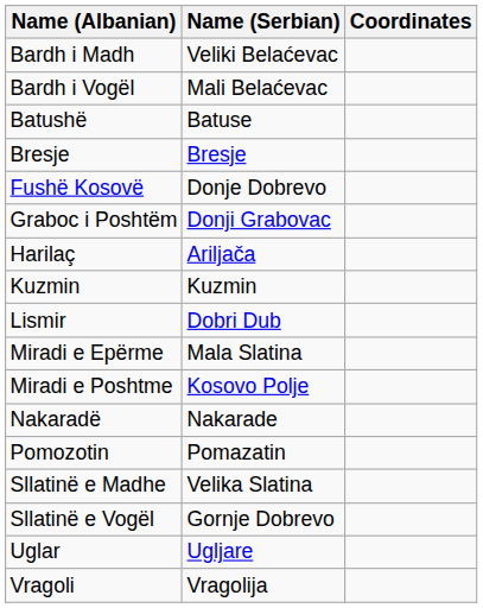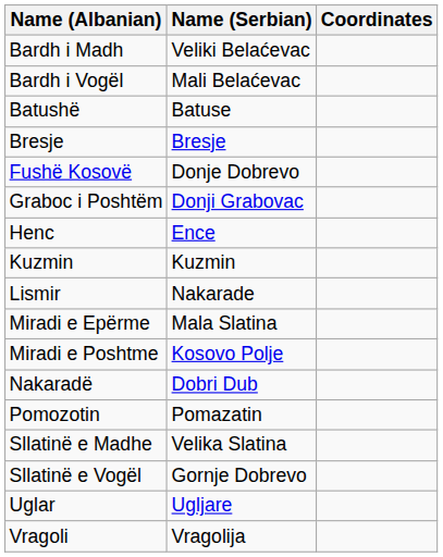- row: Harilaç | Ariljača
+ row: Henc | Ence
Lismir | Name (Serbian): Dobri Dub -> Nakarade
Nakaradë | Name (Serbian): Nakarade -> Dobri Dub
